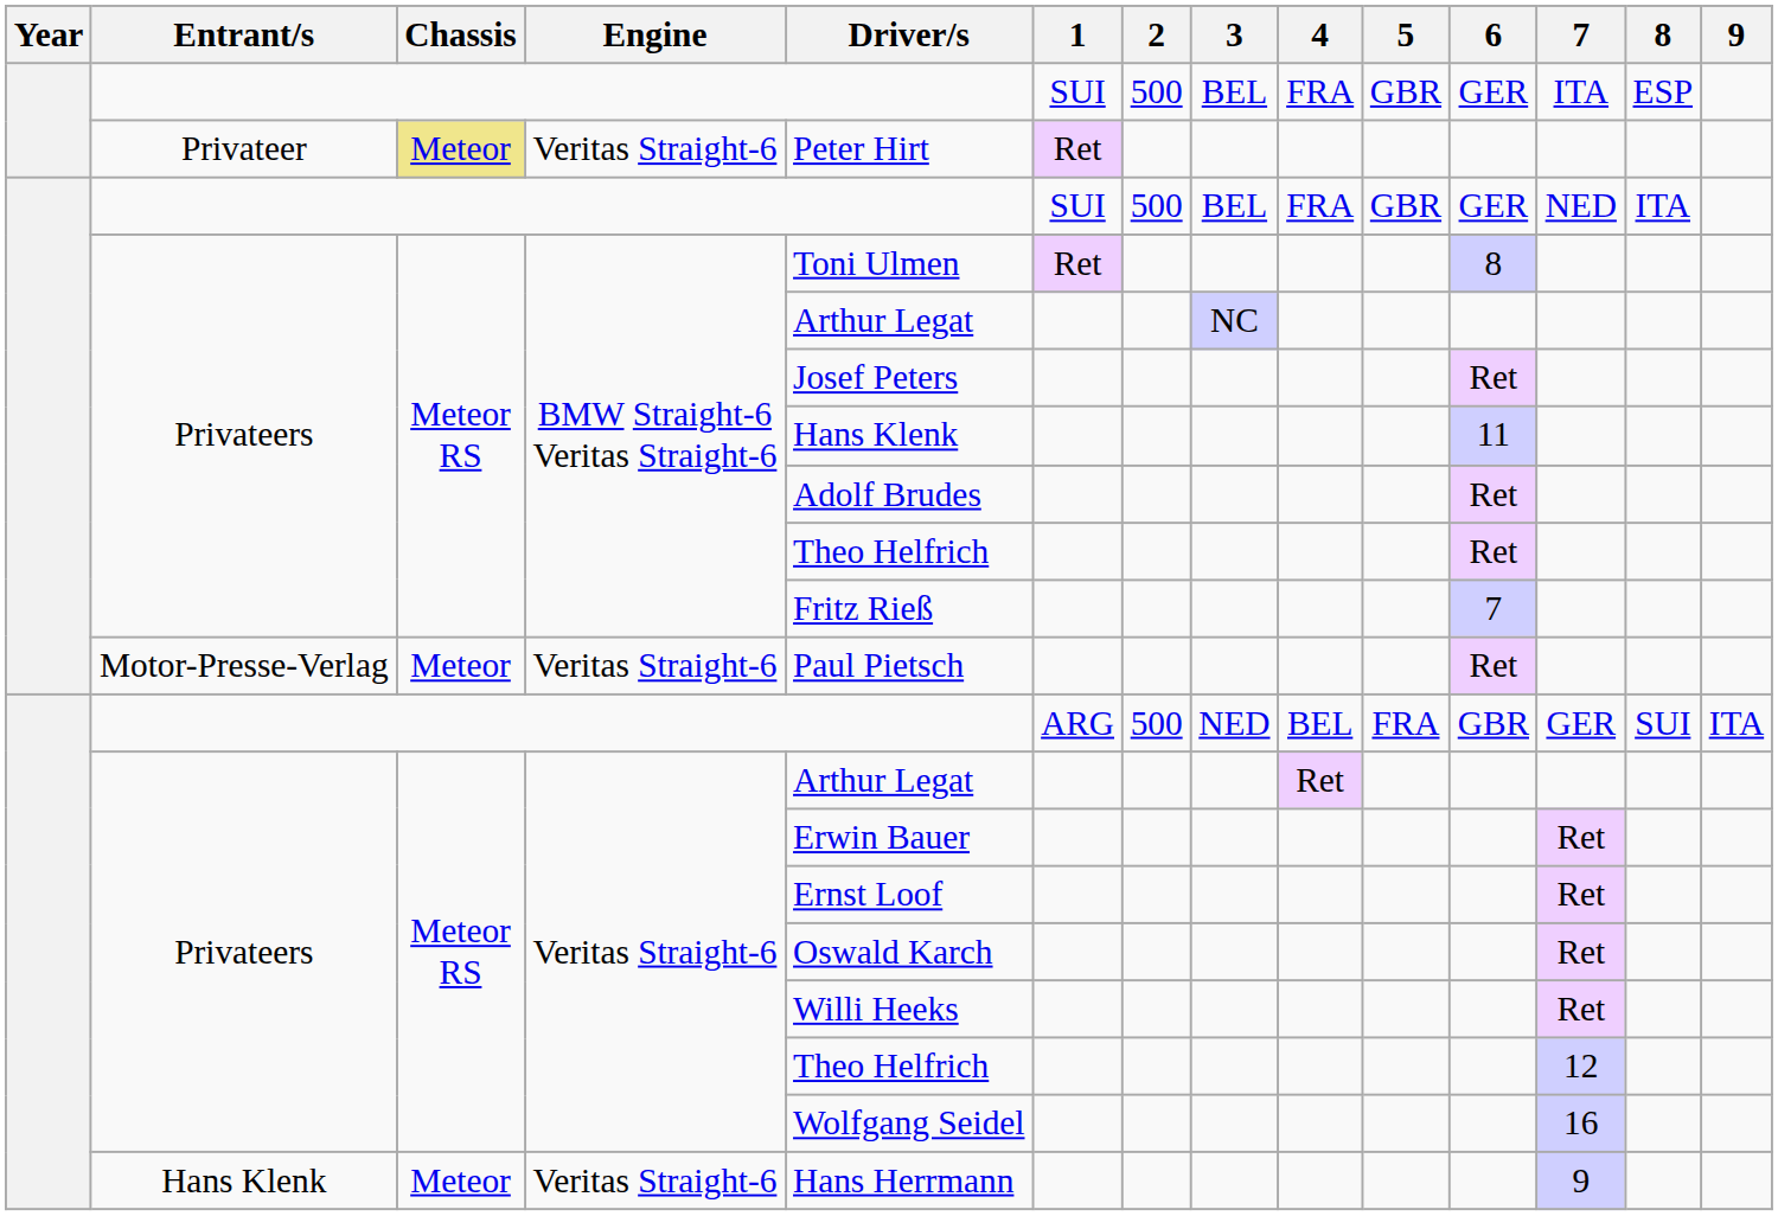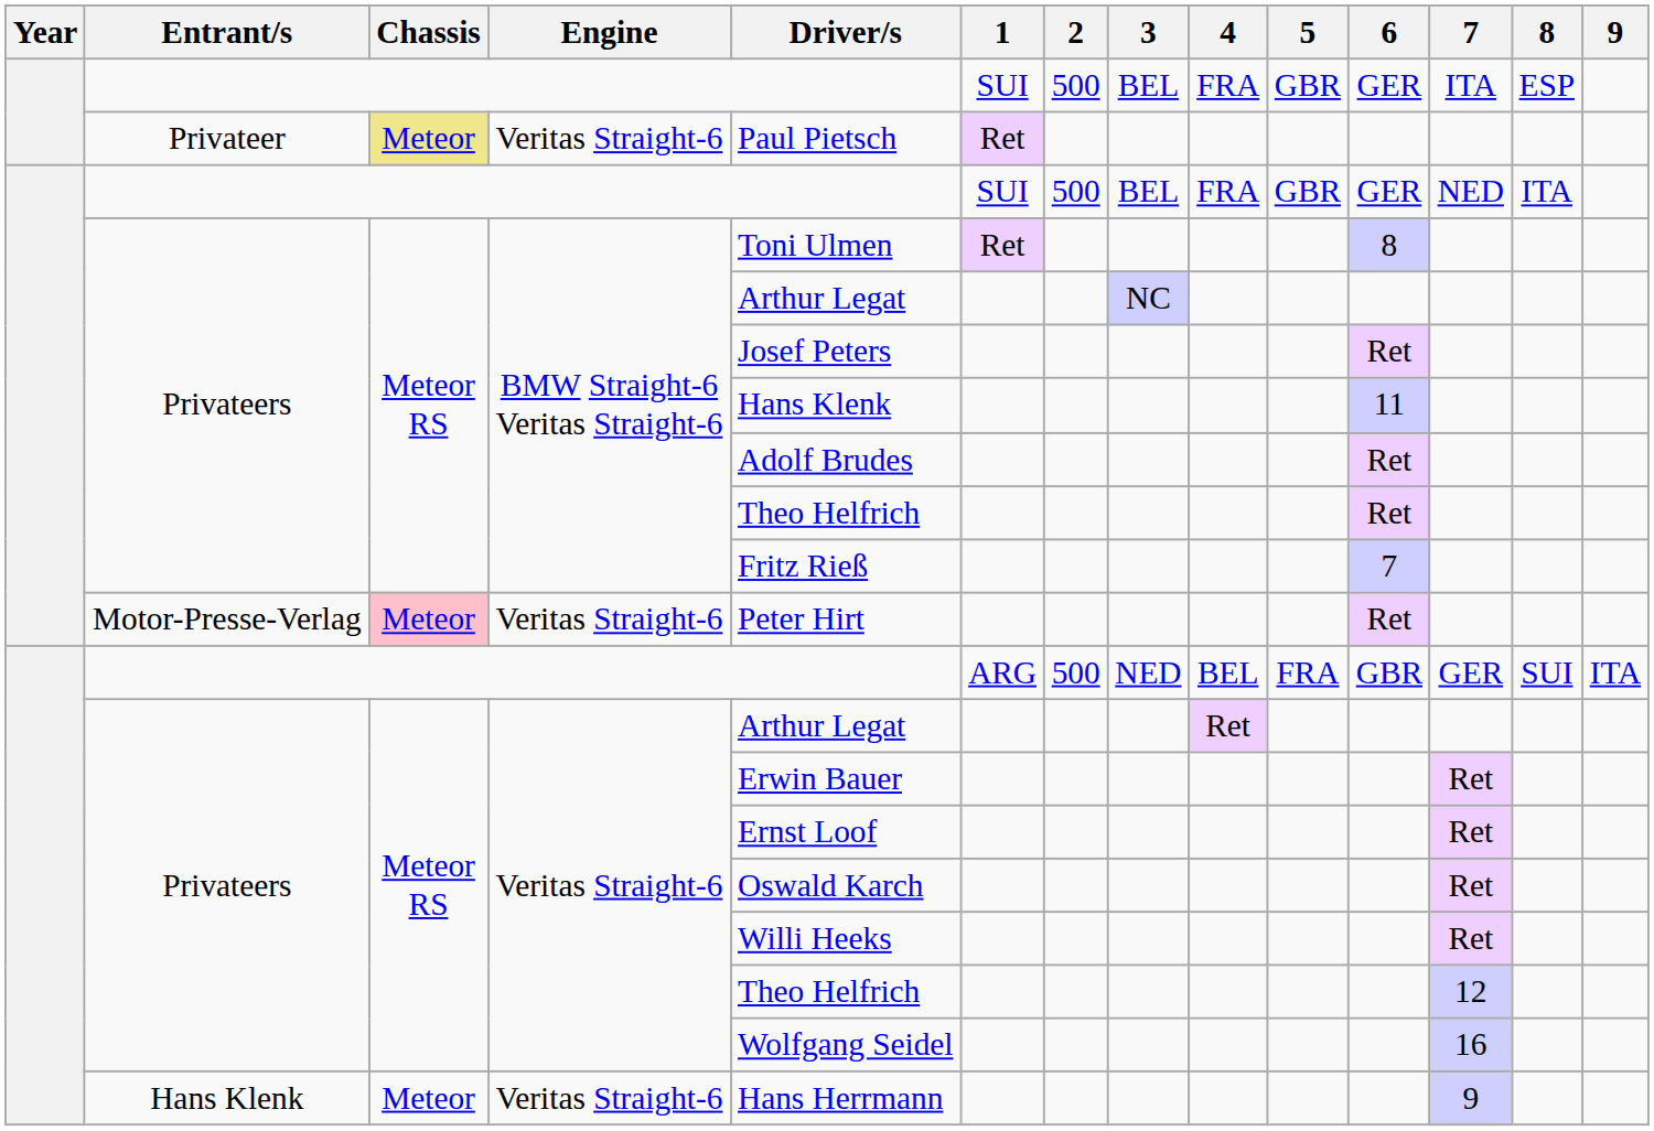Privateer | Driver/s: Peter Hirt -> Paul Pietsch
Motor-Presse-Verlag | Chassis: no background -> pink background
Motor-Presse-Verlag | Driver/s: Paul Pietsch -> Peter Hirt
